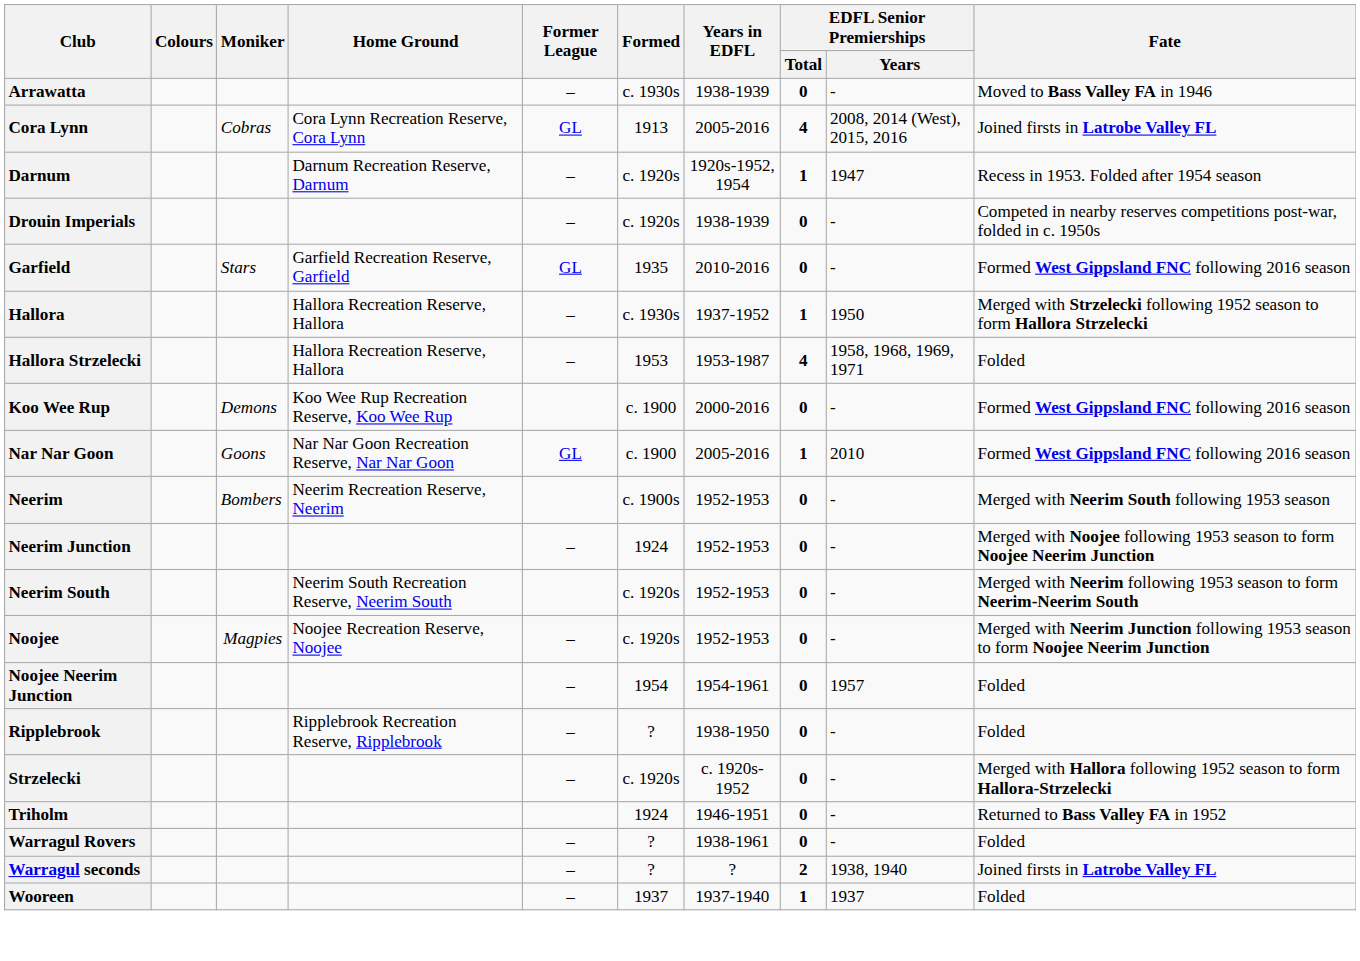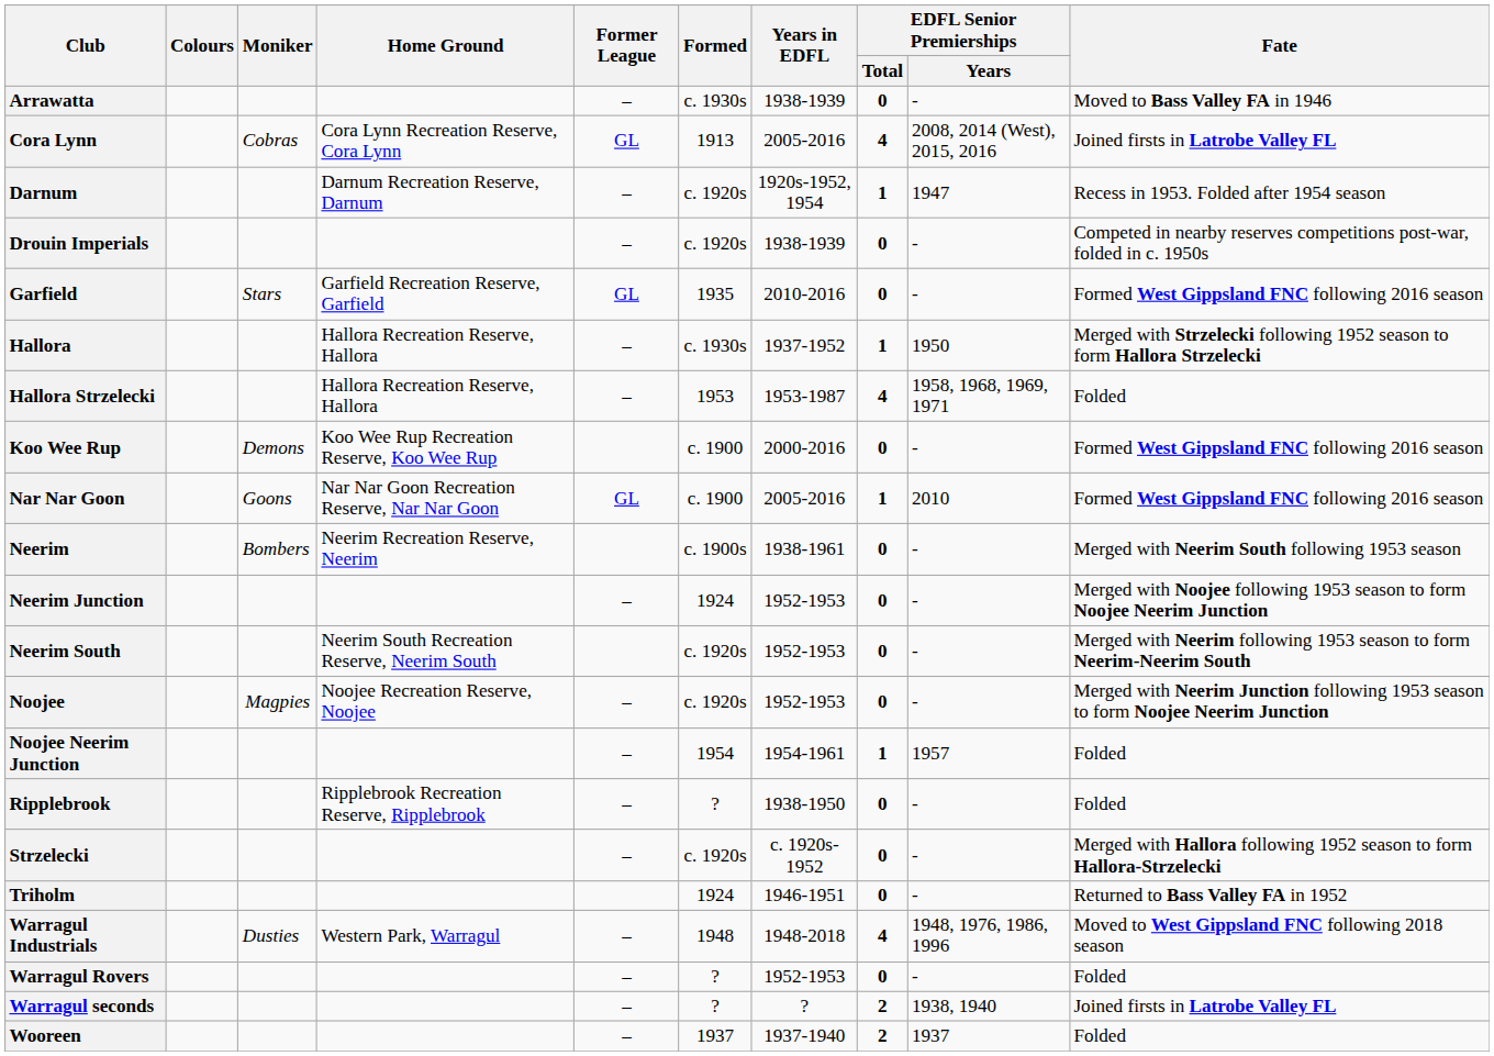Neerim | Years in EDFL: 1952-1953 -> 1938-1961
Noojee Neerim Junction | EDFL Senior Premierships / Total: 0 -> 1
+ row: Warragul Industrials | Dusties | Western Park, Warragul | – | 1948 | 1948-2018 | 4 | 1948, 1976, 1986, 1996 | Moved to West Gippsland FNC following 2018 season
Warragul Rovers | Years in EDFL: 1938-1961 -> 1952-1953
Wooreen | EDFL Senior Premierships / Total: 1 -> 2
